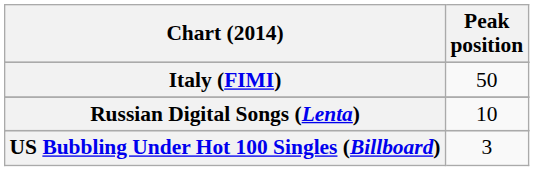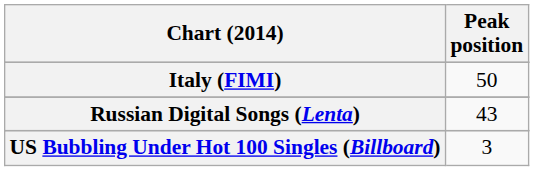Russian Digital Songs (Lenta) | Peak position: 10 -> 43
